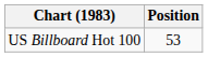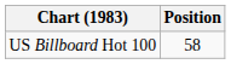US Billboard Hot 100 | Position: 53 -> 58
